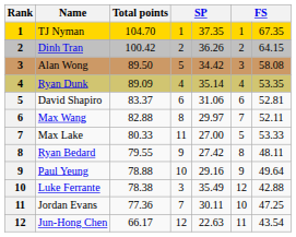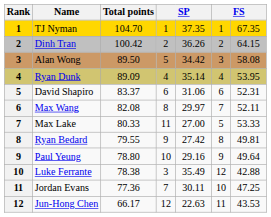Ryan Dunk | column 7: 53.35 -> 53.95
David Shapiro | column 7: 52.81 -> 52.31
Max Wang | Total points: 82.88 -> 82.08
Ryan Bedard | column 7: 48.11 -> 49.81
Paul Yeung | Total points: 78.88 -> 78.80
Jun-Hong Chen | column 7: 43.54 -> 43.53
